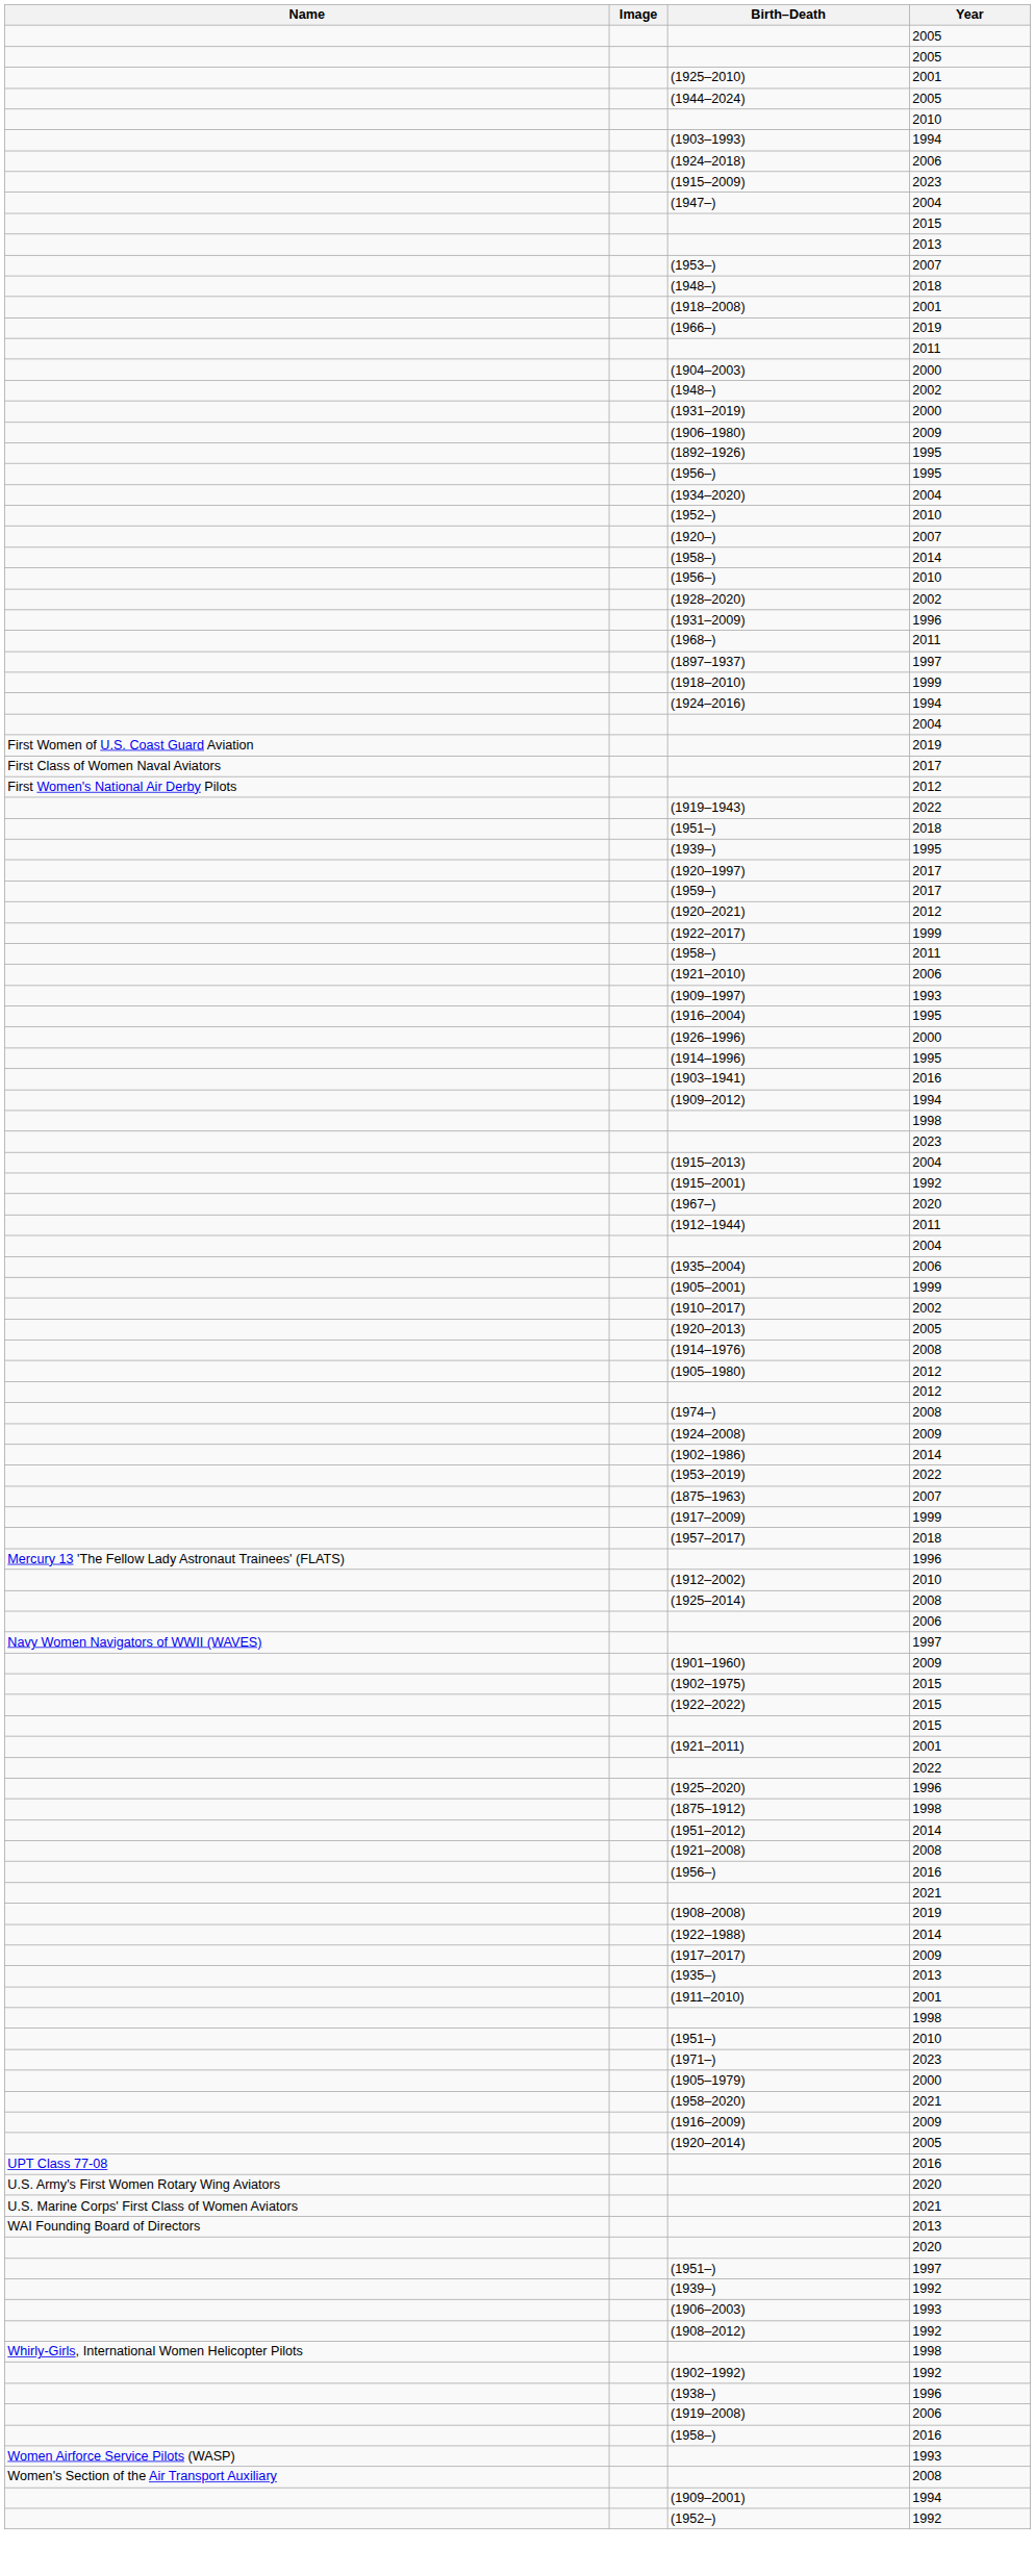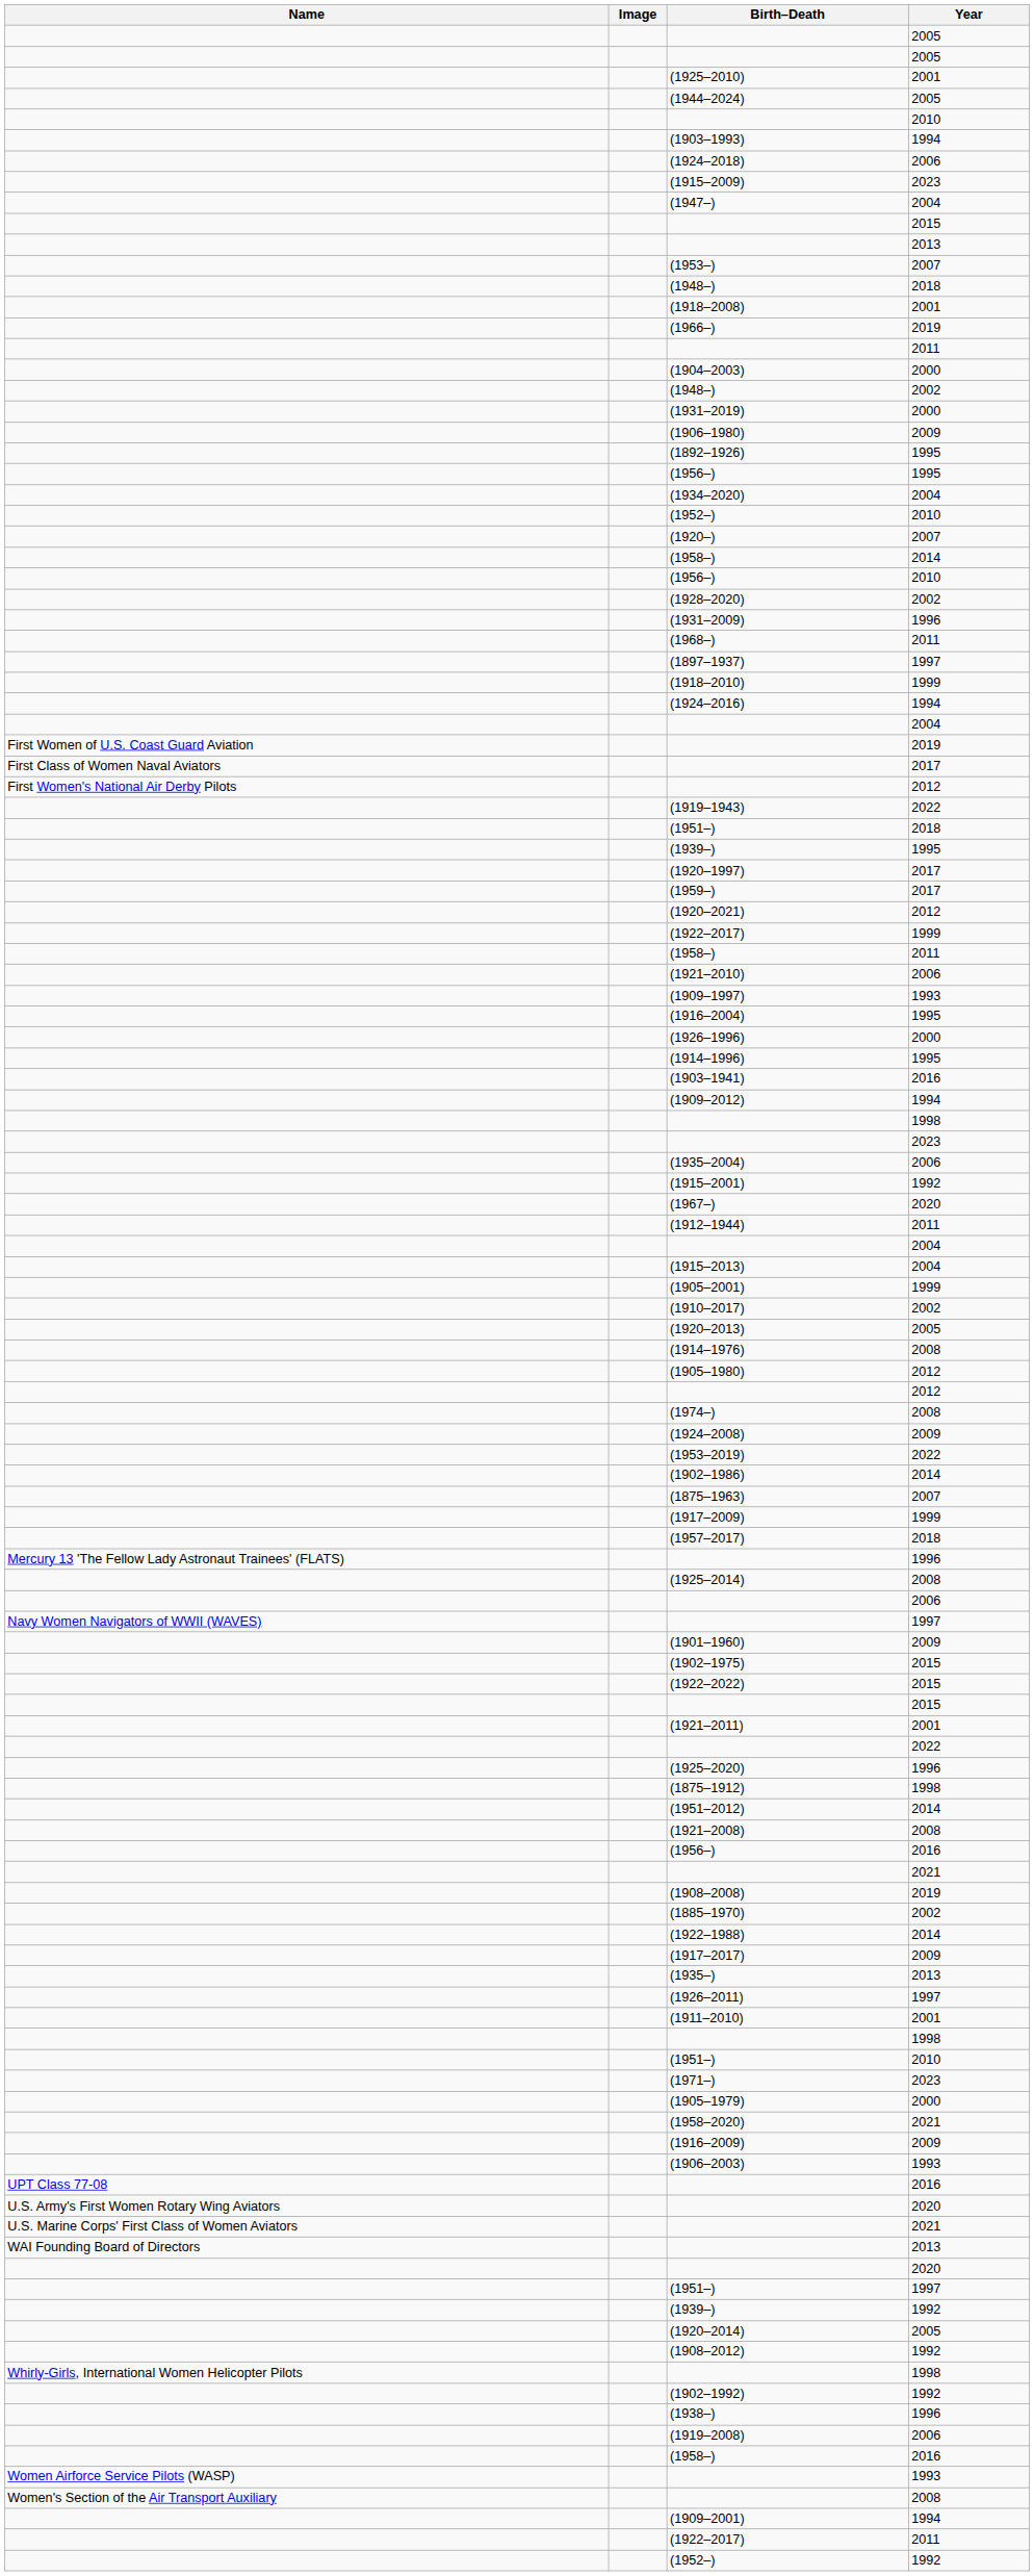rows swapped: (1935–2004) <-> (1915–2013)
rows swapped: (1953–2019) <-> (1902–1986)
- row: (1912–2002) | 2010
+ row: (1885–1970) | 2002
+ row: (1926–2011) | 1997
rows swapped: (1906–2003) <-> (1920–2014)
+ row: (1922–2017) | 2011
